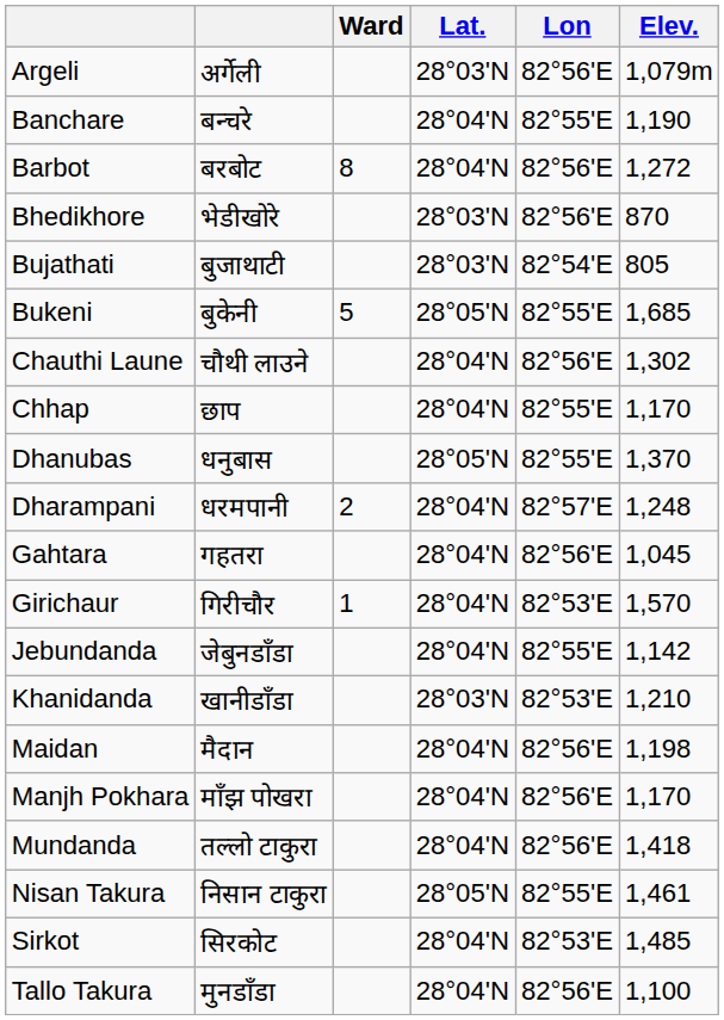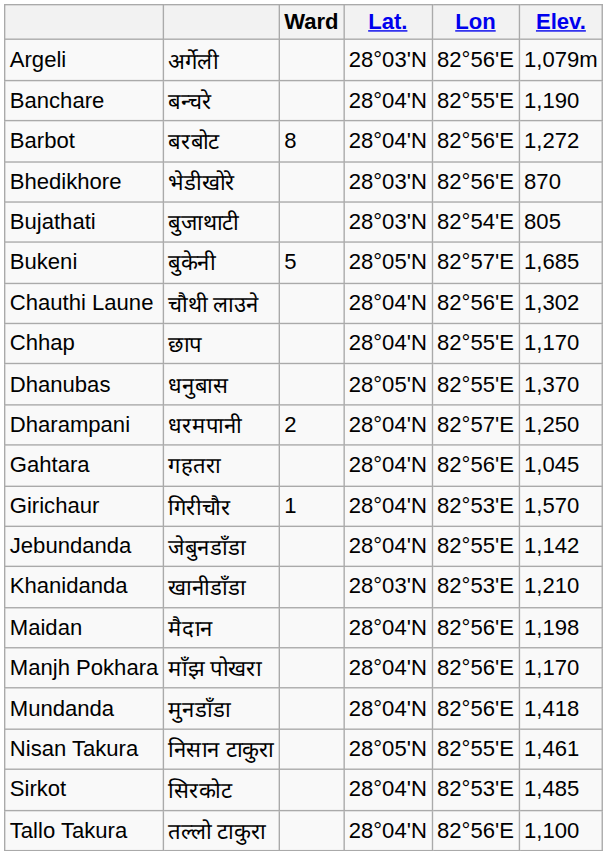Bukeni | Lon: 82°55'E -> 82°57'E
Dharampani | Elev.: 1,248 -> 1,250
Mundanda | column 2: तल्लो टाकुरा -> मुनडाँडा
Tallo Takura | column 2: मुनडाँडा -> तल्लो टाकुरा
